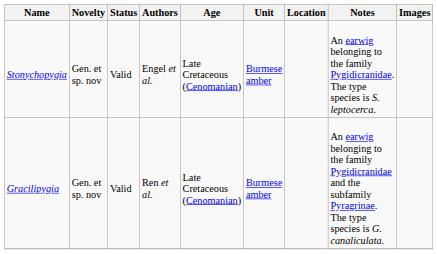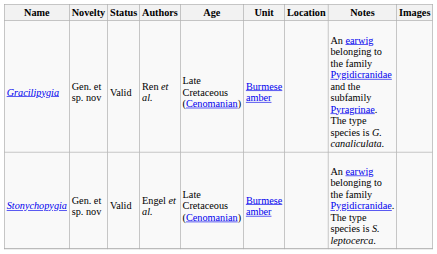rows swapped: Gracilipygia <-> Stonychopygia
